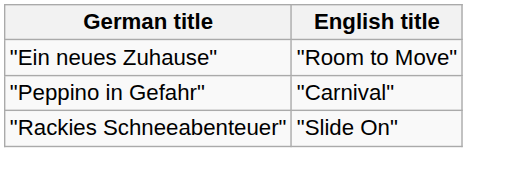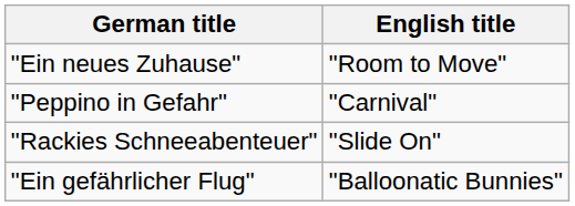+ row: "Ein gefährlicher Flug" | "Balloonatic Bunnies"
